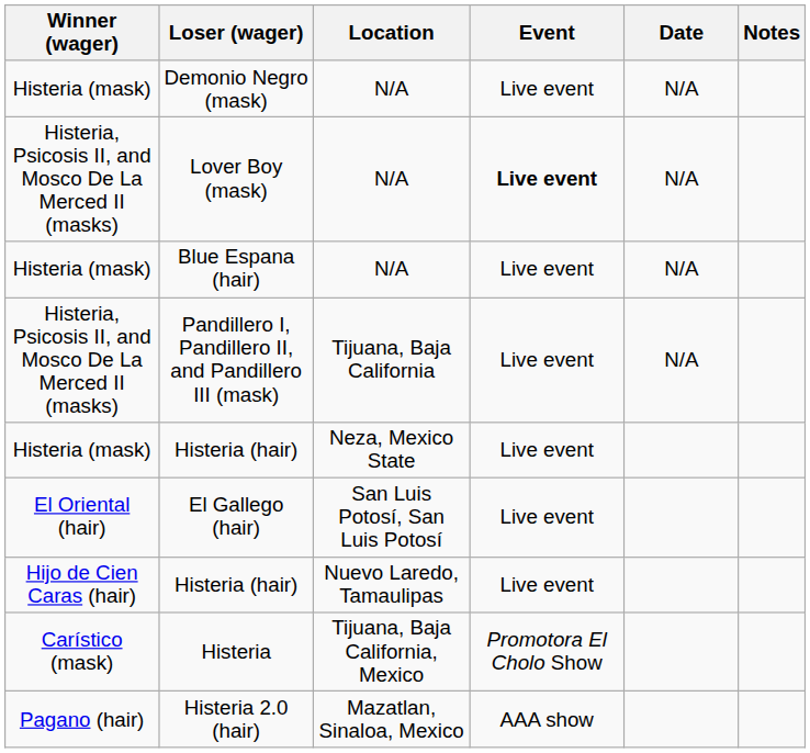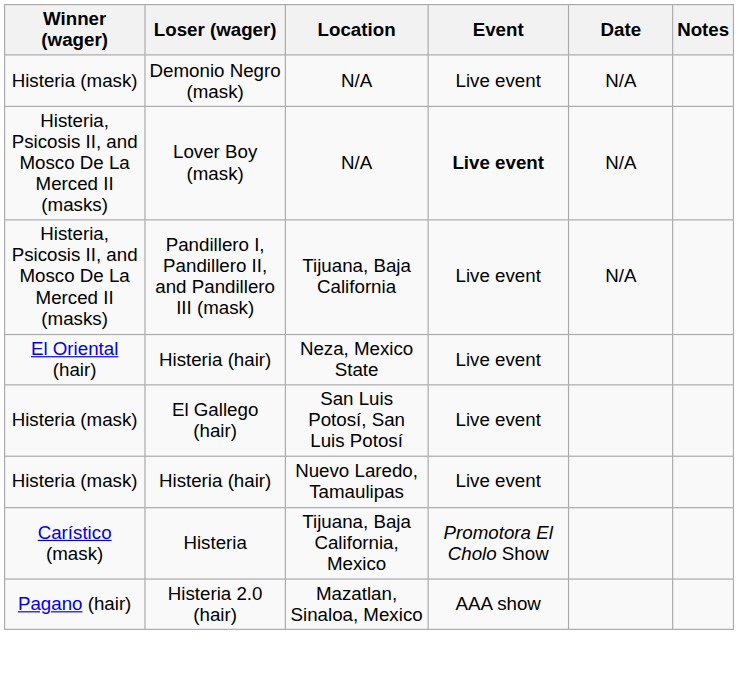- row: Histeria (mask) | Blue Espana (hair) | N/A | Live event | N/A
Histeria (hair) / Neza, Mexico State | Winner (wager): Histeria (mask) -> El Oriental (hair)
El Gallego (hair) | Winner (wager): El Oriental (hair) -> Histeria (mask)
Histeria (hair) / Nuevo Laredo, Tamaulipas | Winner (wager): Hijo de Cien Caras (hair) -> Histeria (mask)
